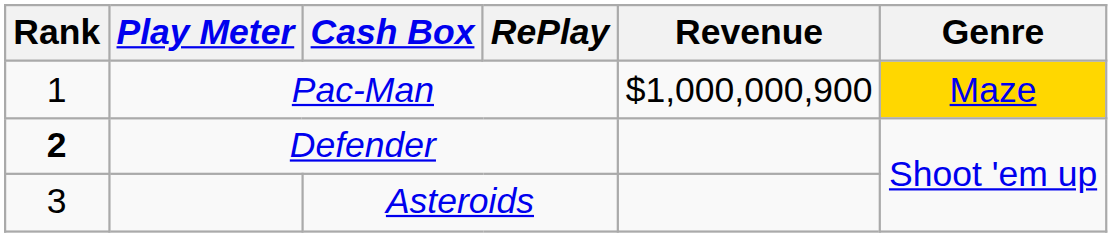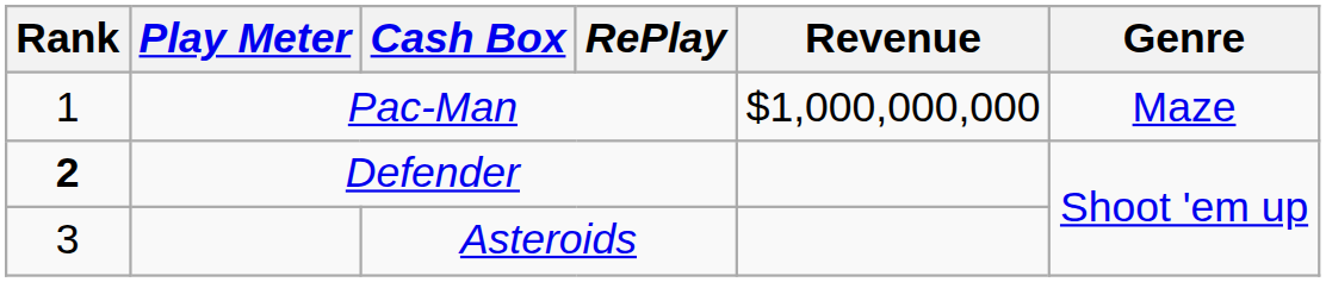Pac-Man | Revenue: $1,000,000,900 -> $1,000,000,000
Pac-Man | Genre: gold background -> no background
